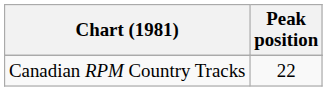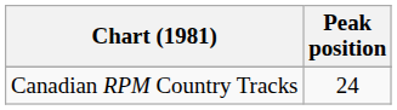Canadian RPM Country Tracks | Peak position: 22 -> 24
